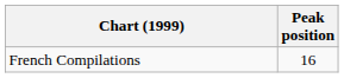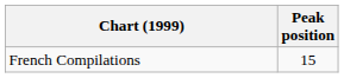French Compilations | Peak position: 16 -> 15
